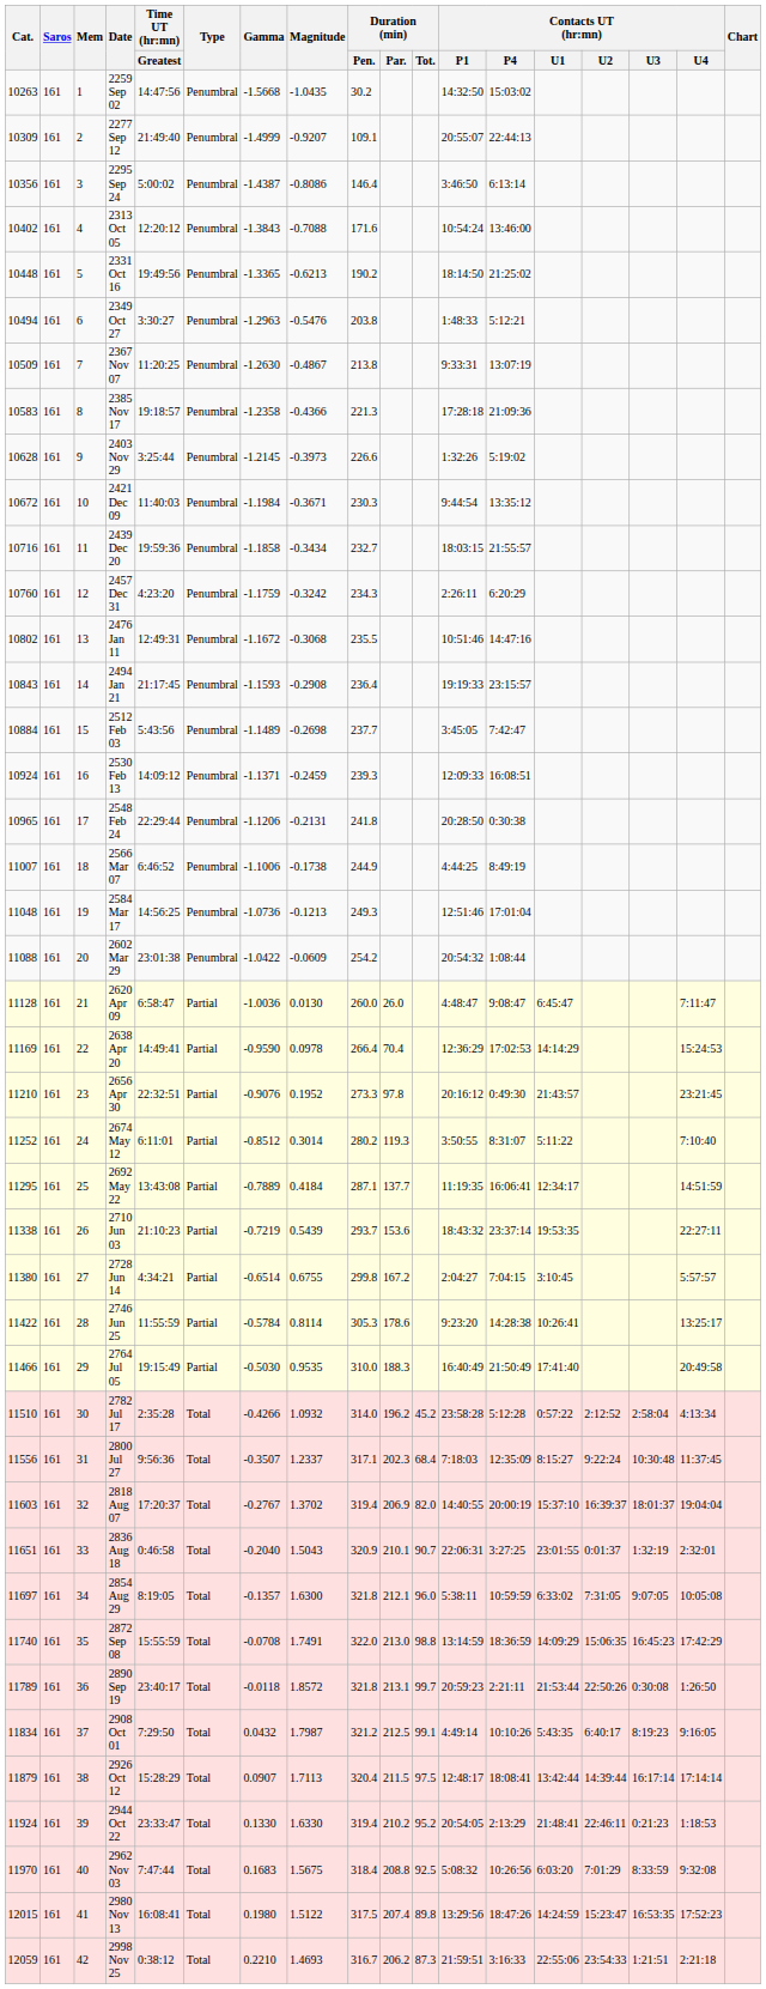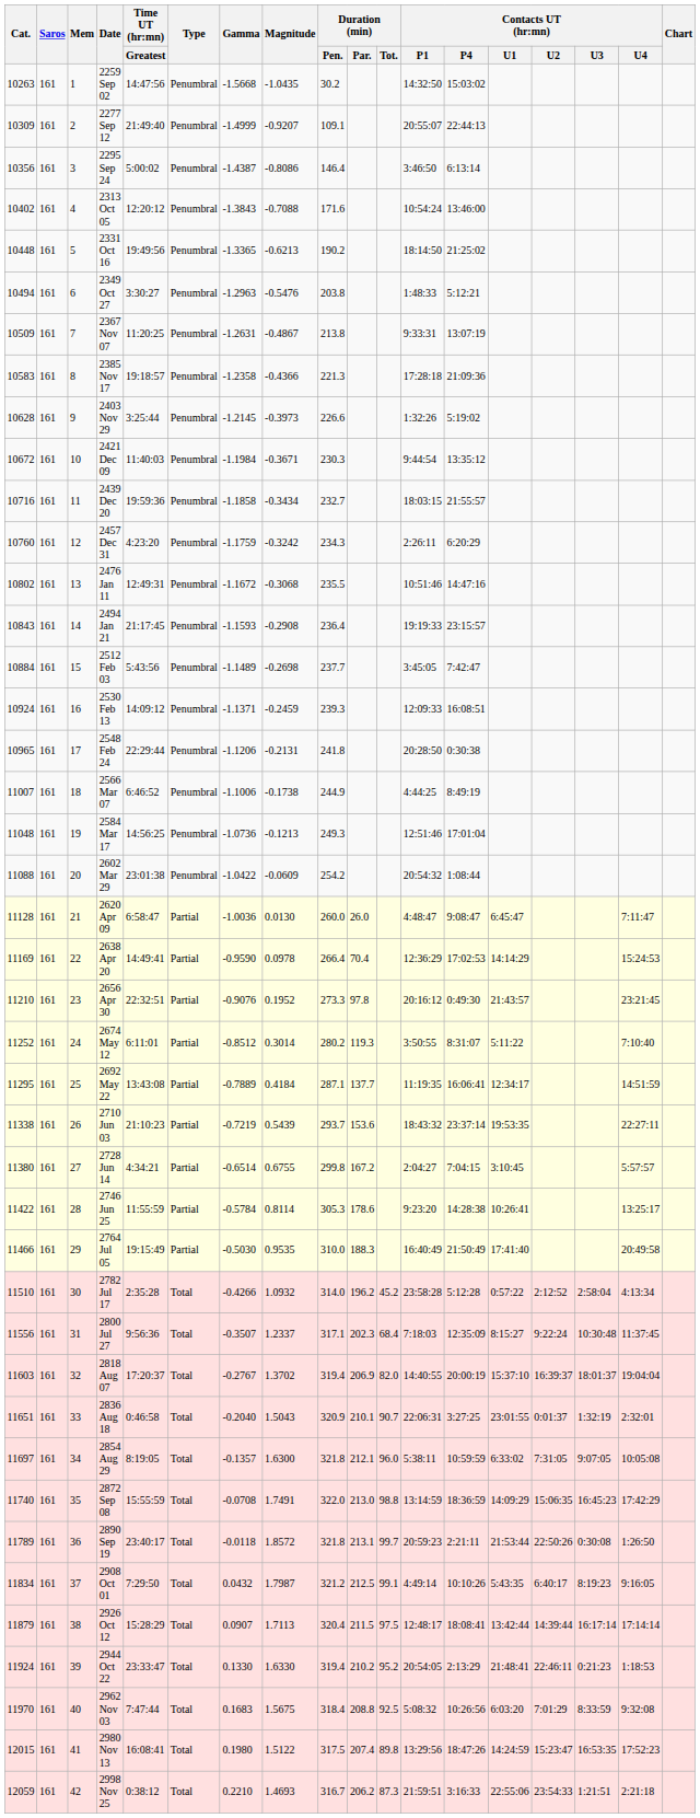2367 Nov 07 | Gamma: -1.2630 -> -1.2631
